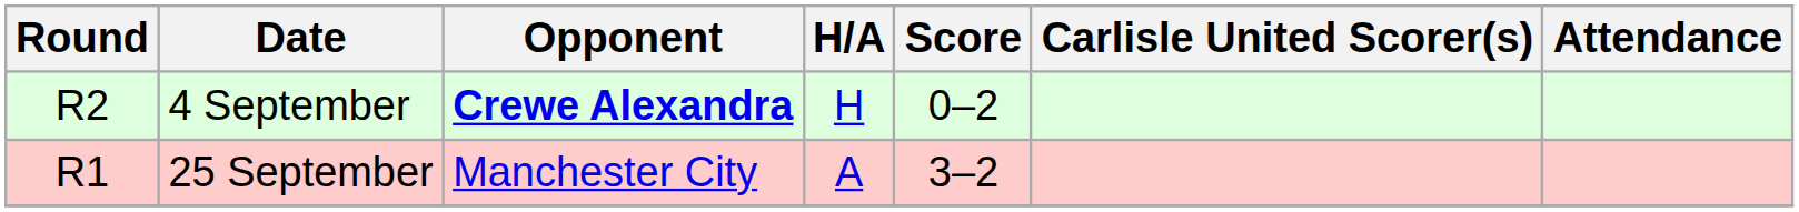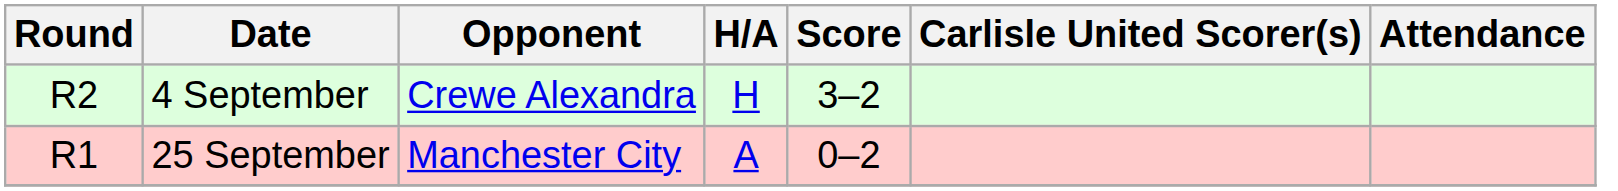4 September | Opponent: bold -> normal
4 September | Score: 0–2 -> 3–2
25 September | Score: 3–2 -> 0–2
